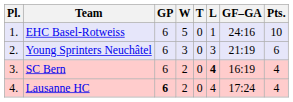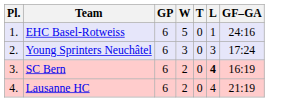- column: Pts. | 10 | 6 | 4 | 4
Young Sprinters Neuchâtel | GF–GA: 21:19 -> 17:24
Lausanne HC | GP: bold -> normal
Lausanne HC | GF–GA: 17:24 -> 21:19
